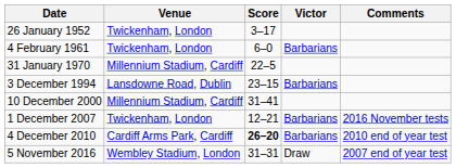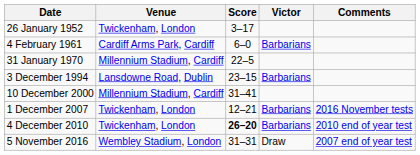4 February 1961 | Venue: Twickenham, London -> Cardiff Arms Park, Cardiff
4 December 2010 | Venue: Cardiff Arms Park, Cardiff -> Twickenham, London
